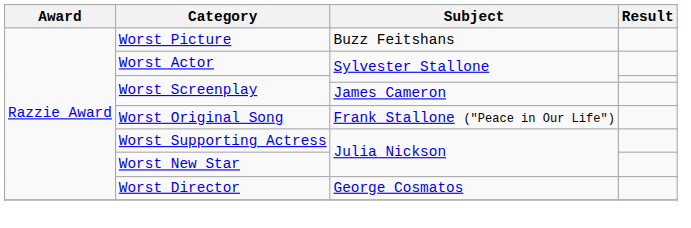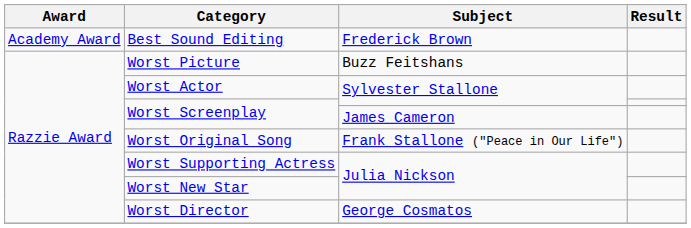+ row: Academy Award | Best Sound Editing | Frederick Brown
